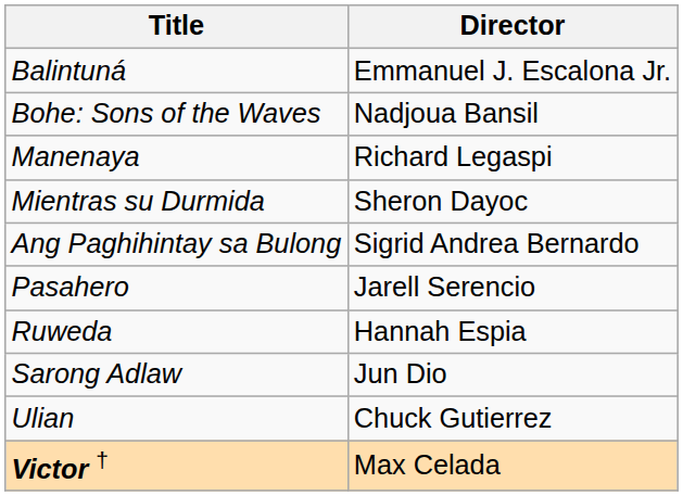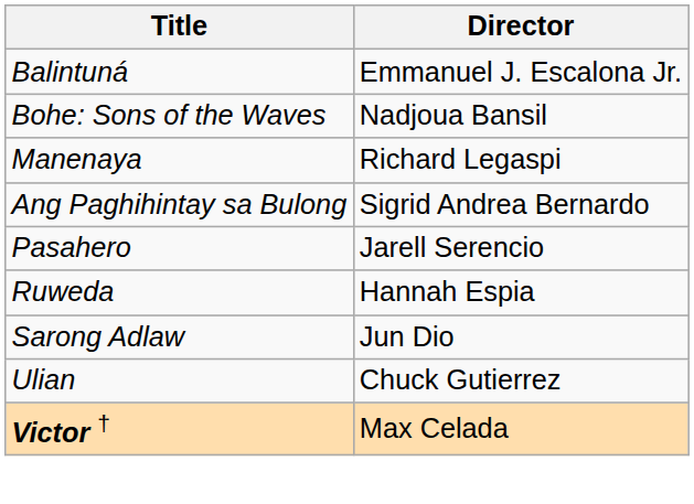- row: Mientras su Durmida | Sheron Dayoc
